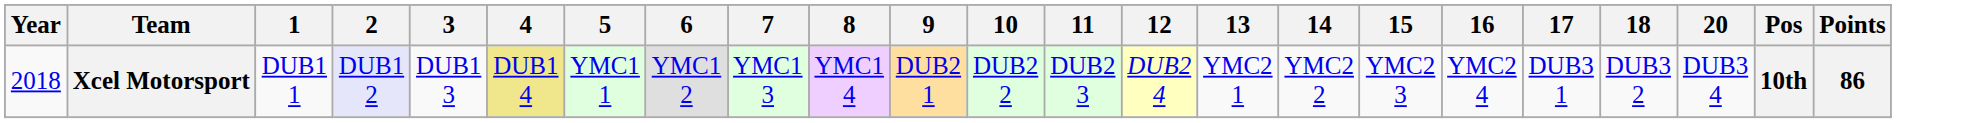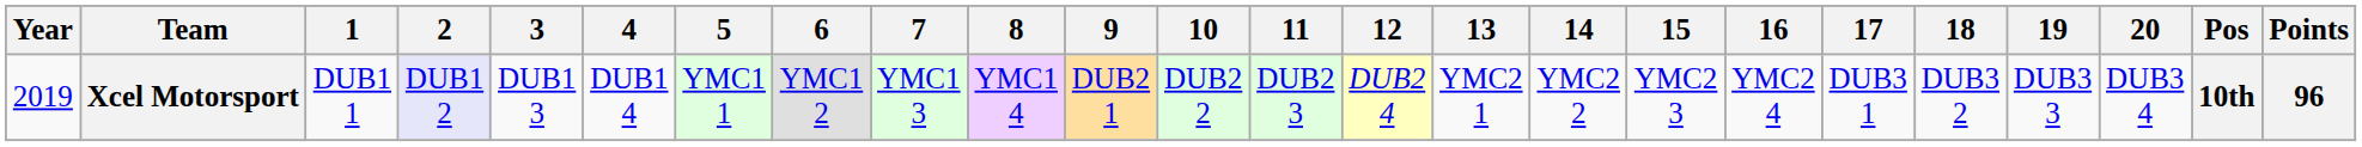+ column: 19 | DUB3 3
Xcel Motorsport | Year: 2018 -> 2019
Xcel Motorsport | 4: khaki background -> no background
Xcel Motorsport | Points: 86 -> 96
